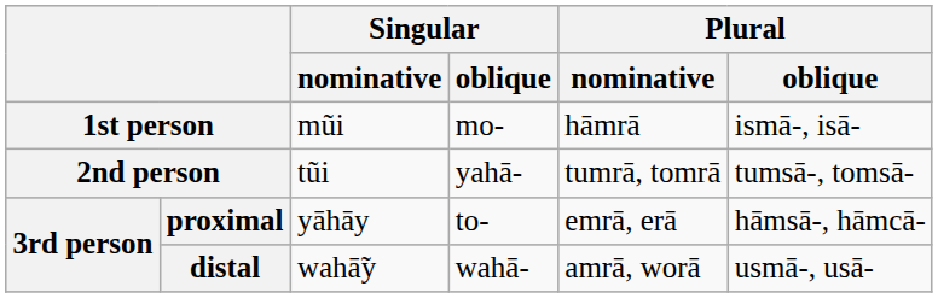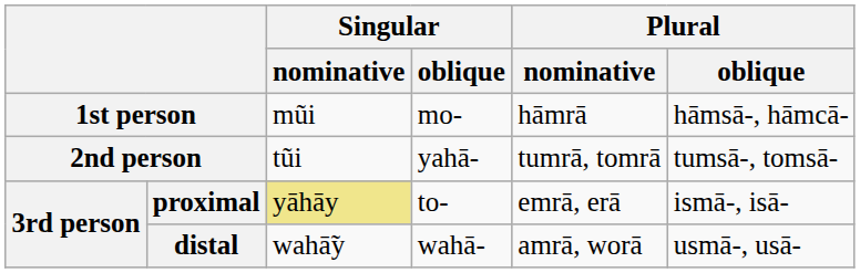1st person | Plural / oblique: ismā-, isā- -> hāmsā-, hāmcā-
proximal | Singular / nominative: no background -> khaki background
proximal | Plural / oblique: hāmsā-, hāmcā- -> ismā-, isā-
